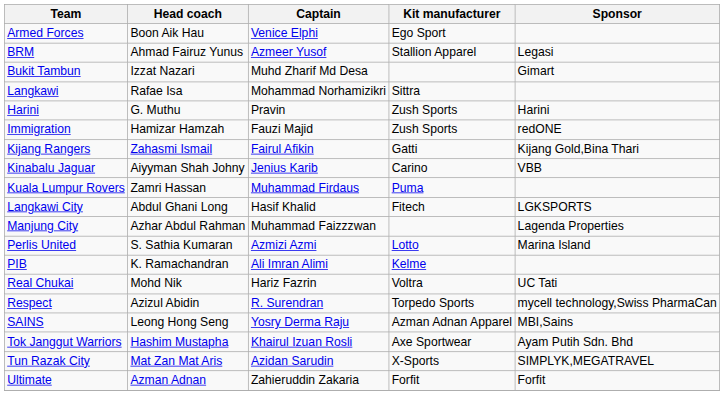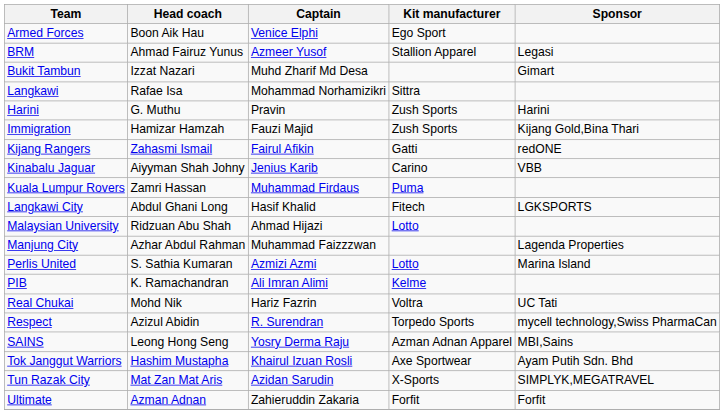Immigration | Sponsor: redONE -> Kijang Gold,Bina Thari
Kijang Rangers | Sponsor: Kijang Gold,Bina Thari -> redONE
+ row: Malaysian University | Ridzuan Abu Shah | Ahmad Hijazi | Lotto
